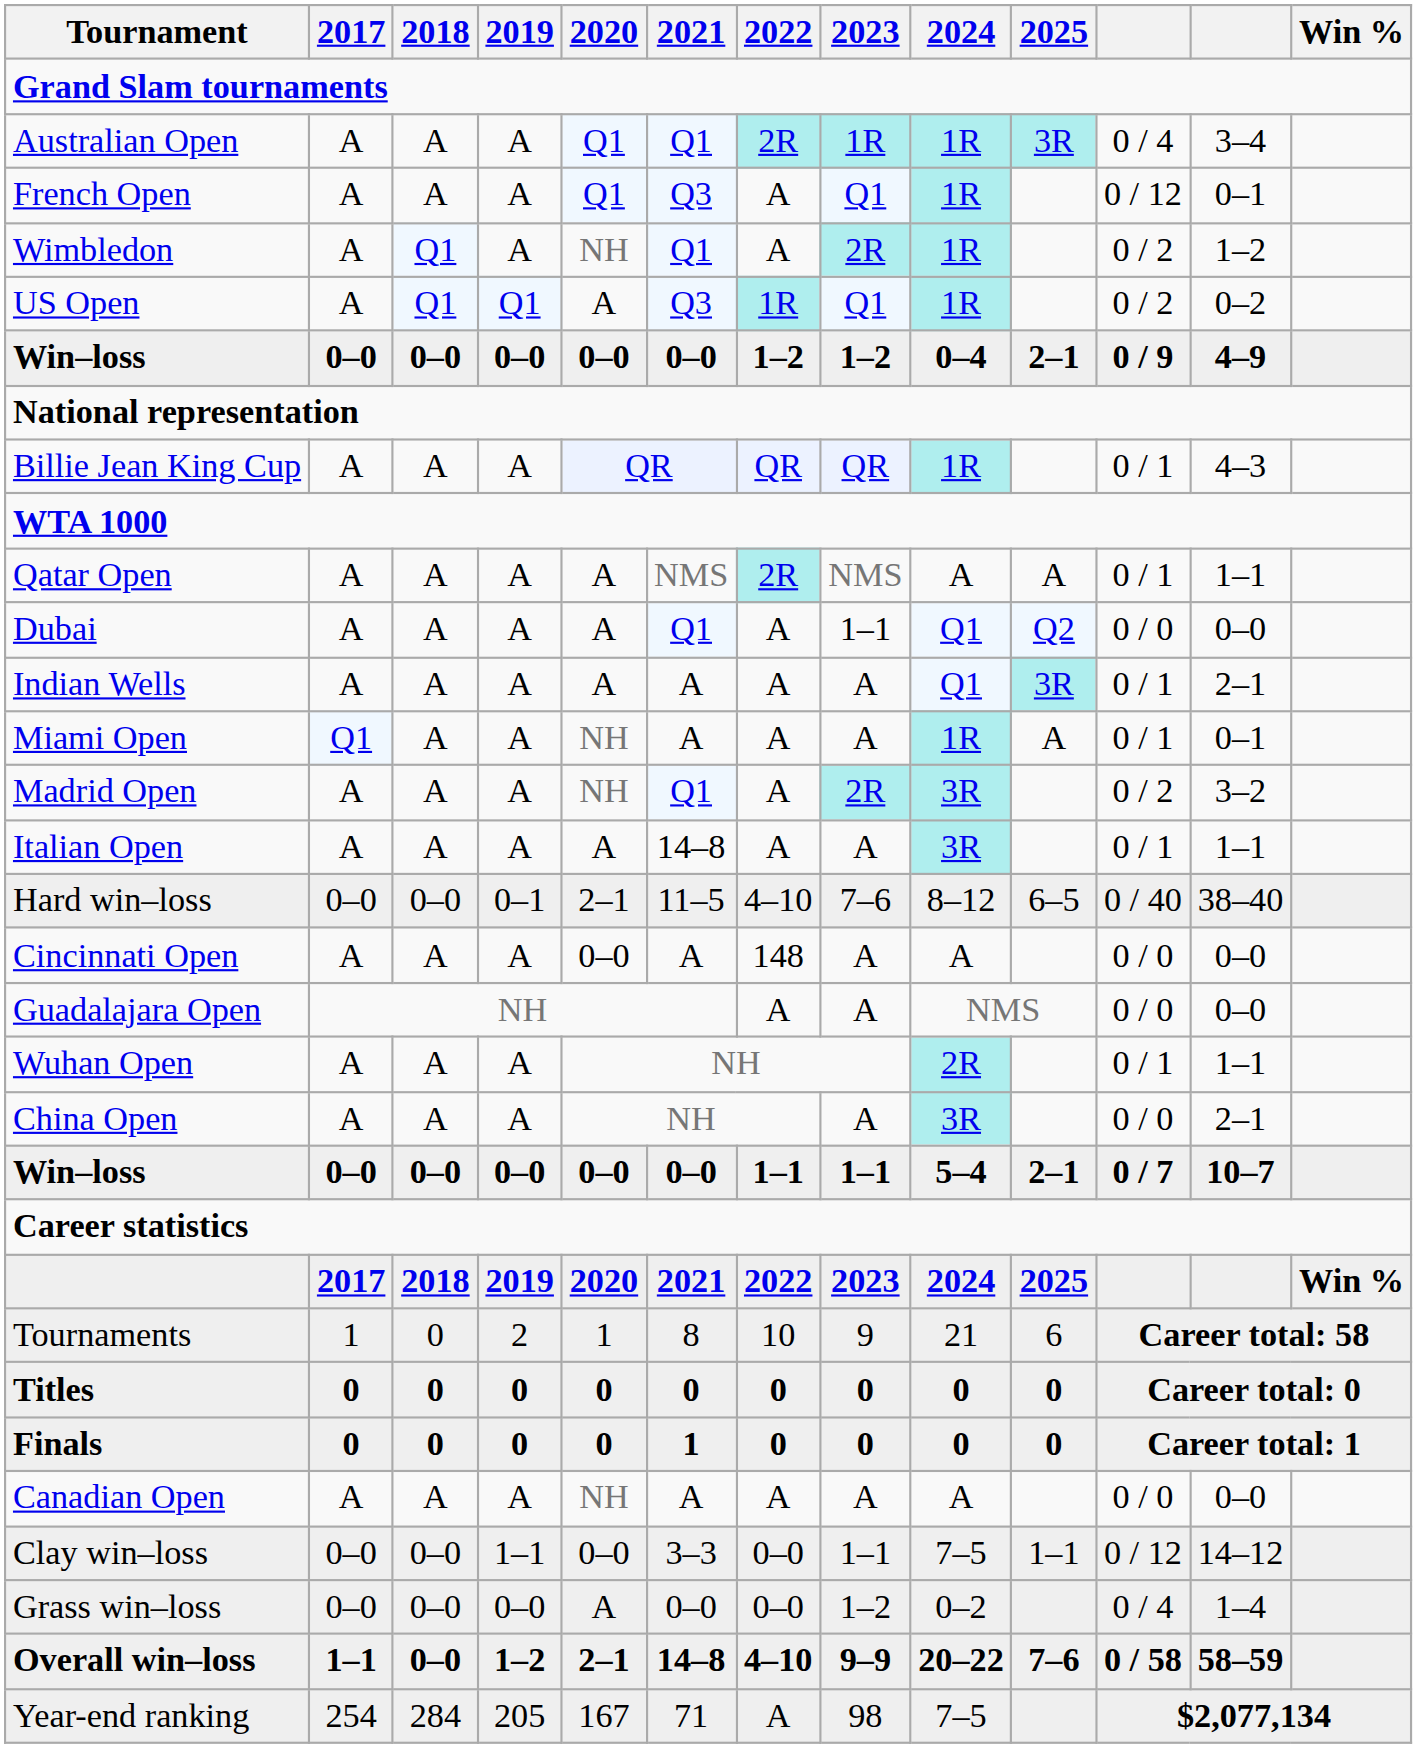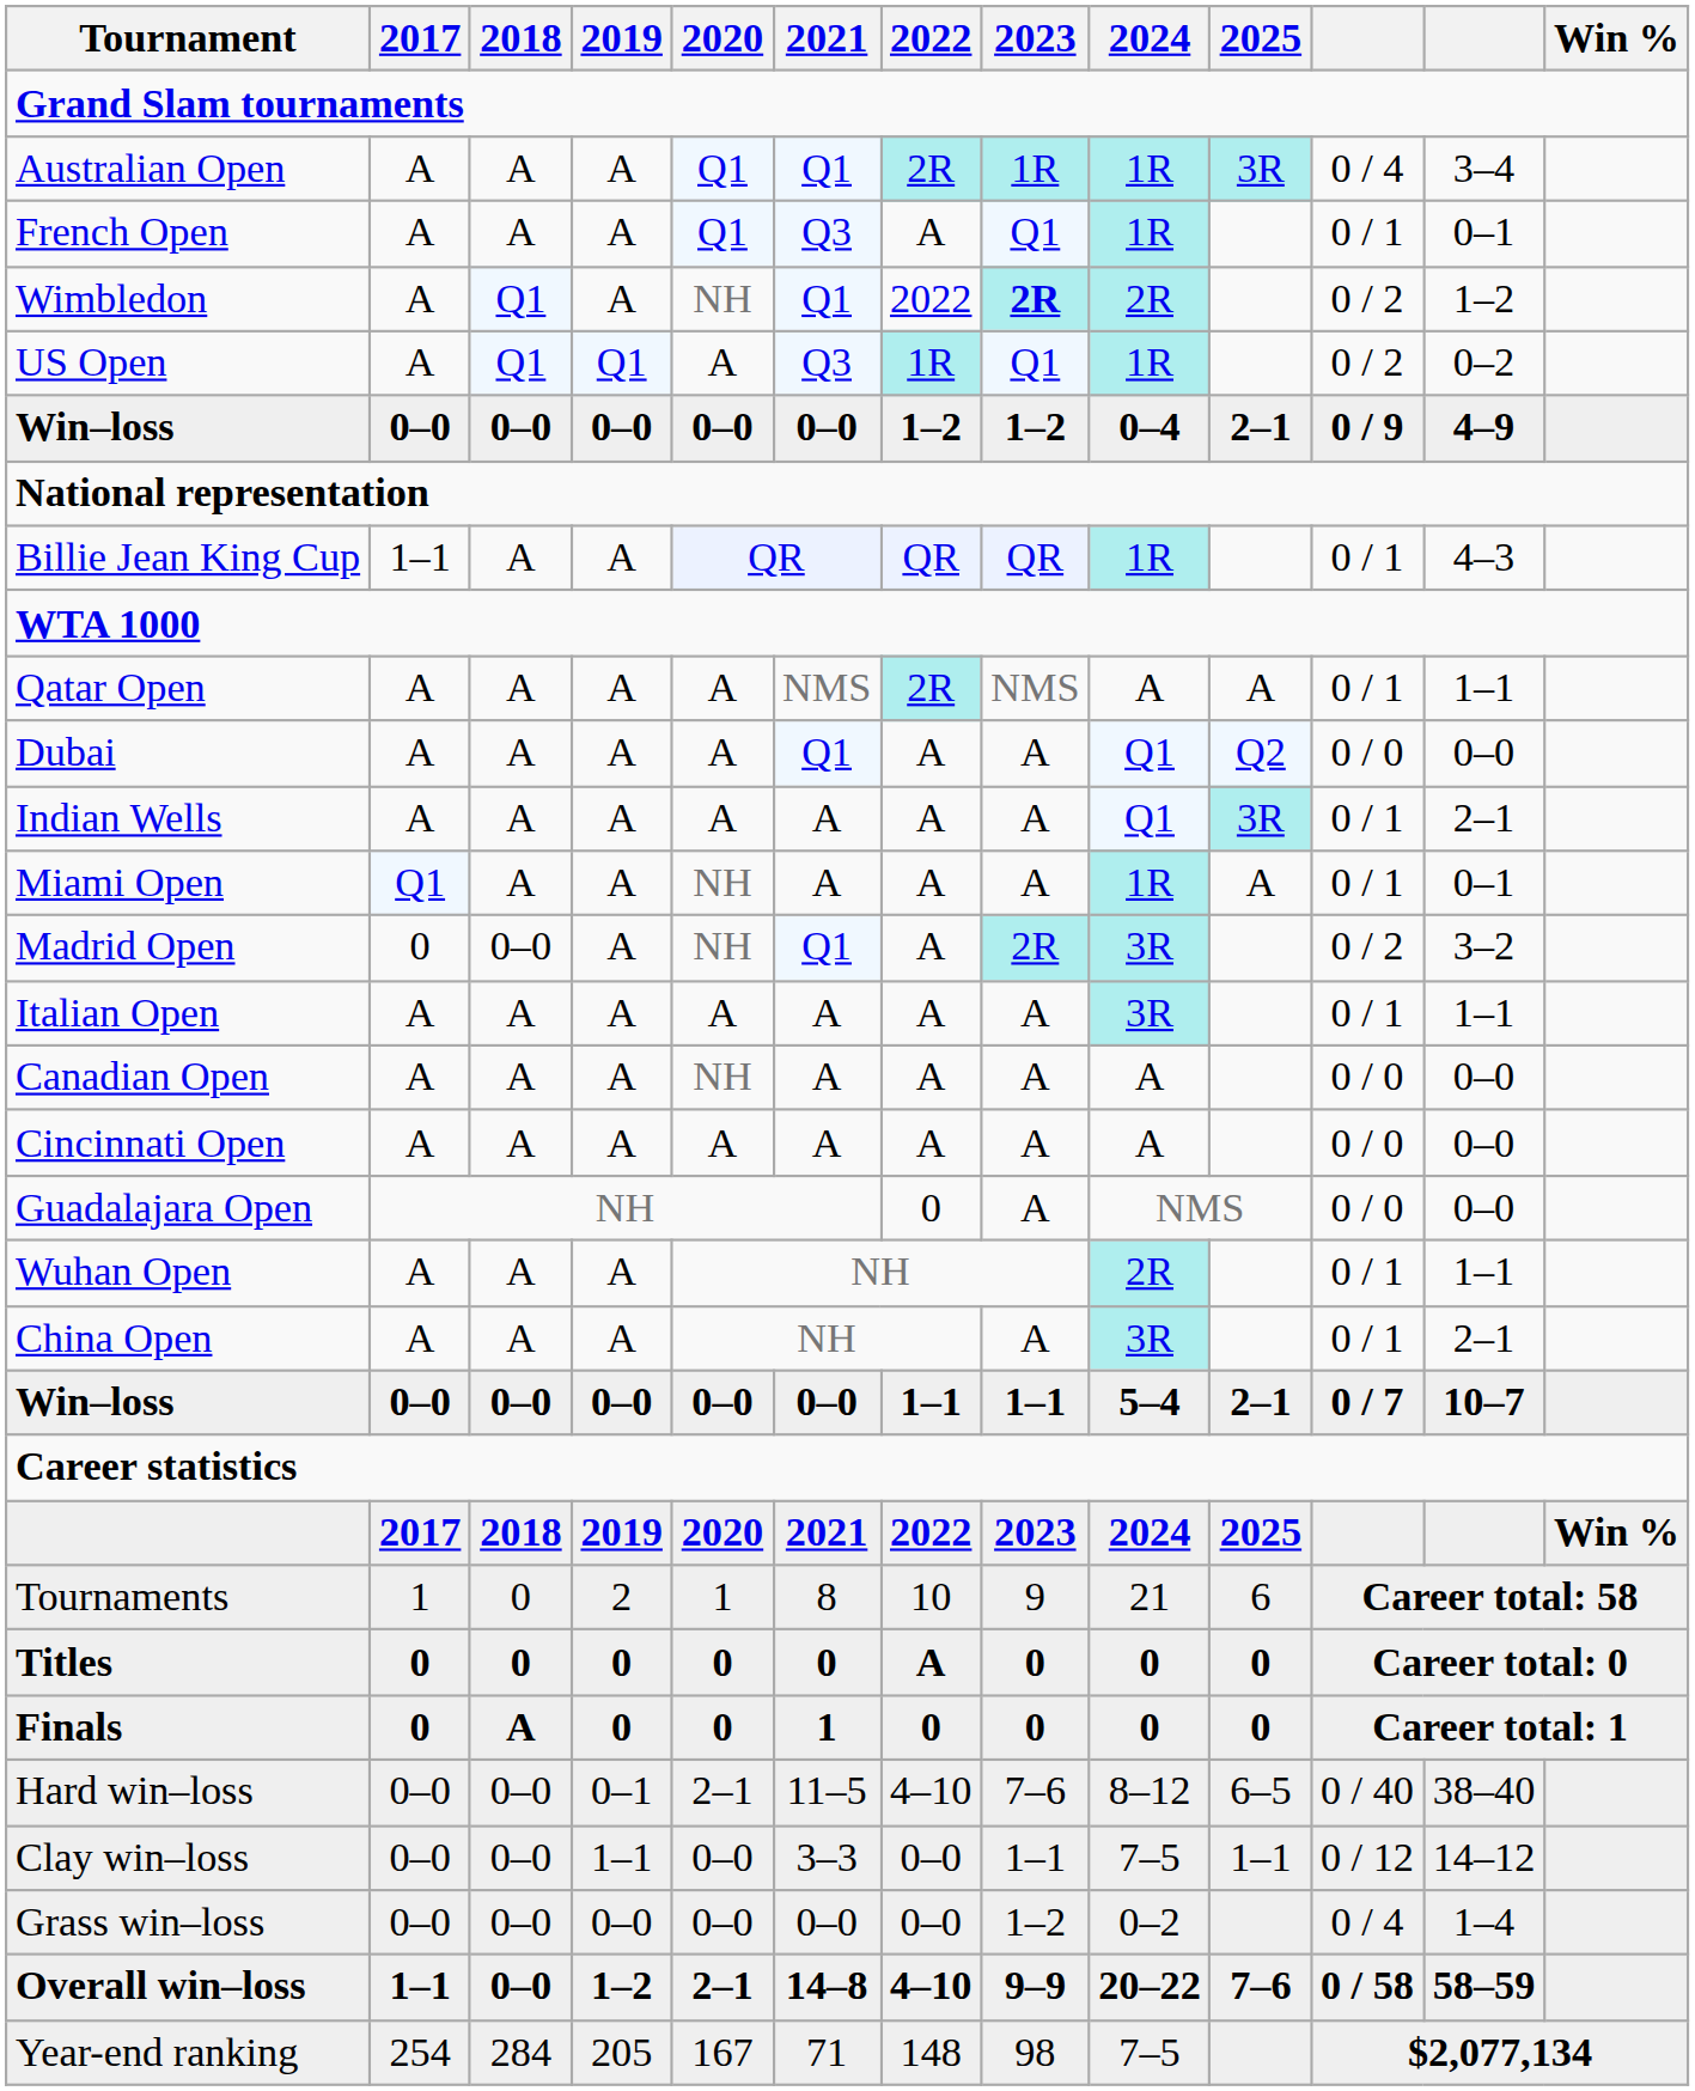French Open | column 11: 0 / 12 -> 0 / 1
Wimbledon | 2022: A -> 2022
Wimbledon | 2023: normal -> bold
Wimbledon | 2024: 1R -> 2R
Billie Jean King Cup | 2017: A -> 1–1
Dubai | 2023: 1–1 -> A
Madrid Open | 2017: A -> 0
Madrid Open | 2018: A -> 0–0
Italian Open | 2021: 14–8 -> A
rows swapped: Canadian Open <-> Hard win–loss
Cincinnati Open | 2020: 0–0 -> A
Cincinnati Open | 2022: 148 -> A
Guadalajara Open | 2022: A -> 0
China Open | column 11: 0 / 0 -> 0 / 1
Titles | 2022: 0 -> A
Finals | 2018: 0 -> A
Grass win–loss | 2020: A -> 0–0
Year-end ranking | 2022: A -> 148
